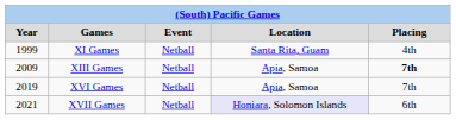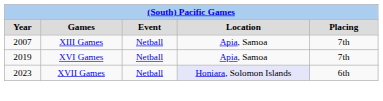- row: 1999 | XI Games | Netball | Santa Rita, Guam | 4th
XIII Games | Year: 2009 -> 2007
XIII Games | Placing: bold -> normal
XVII Games | Year: 2021 -> 2023
